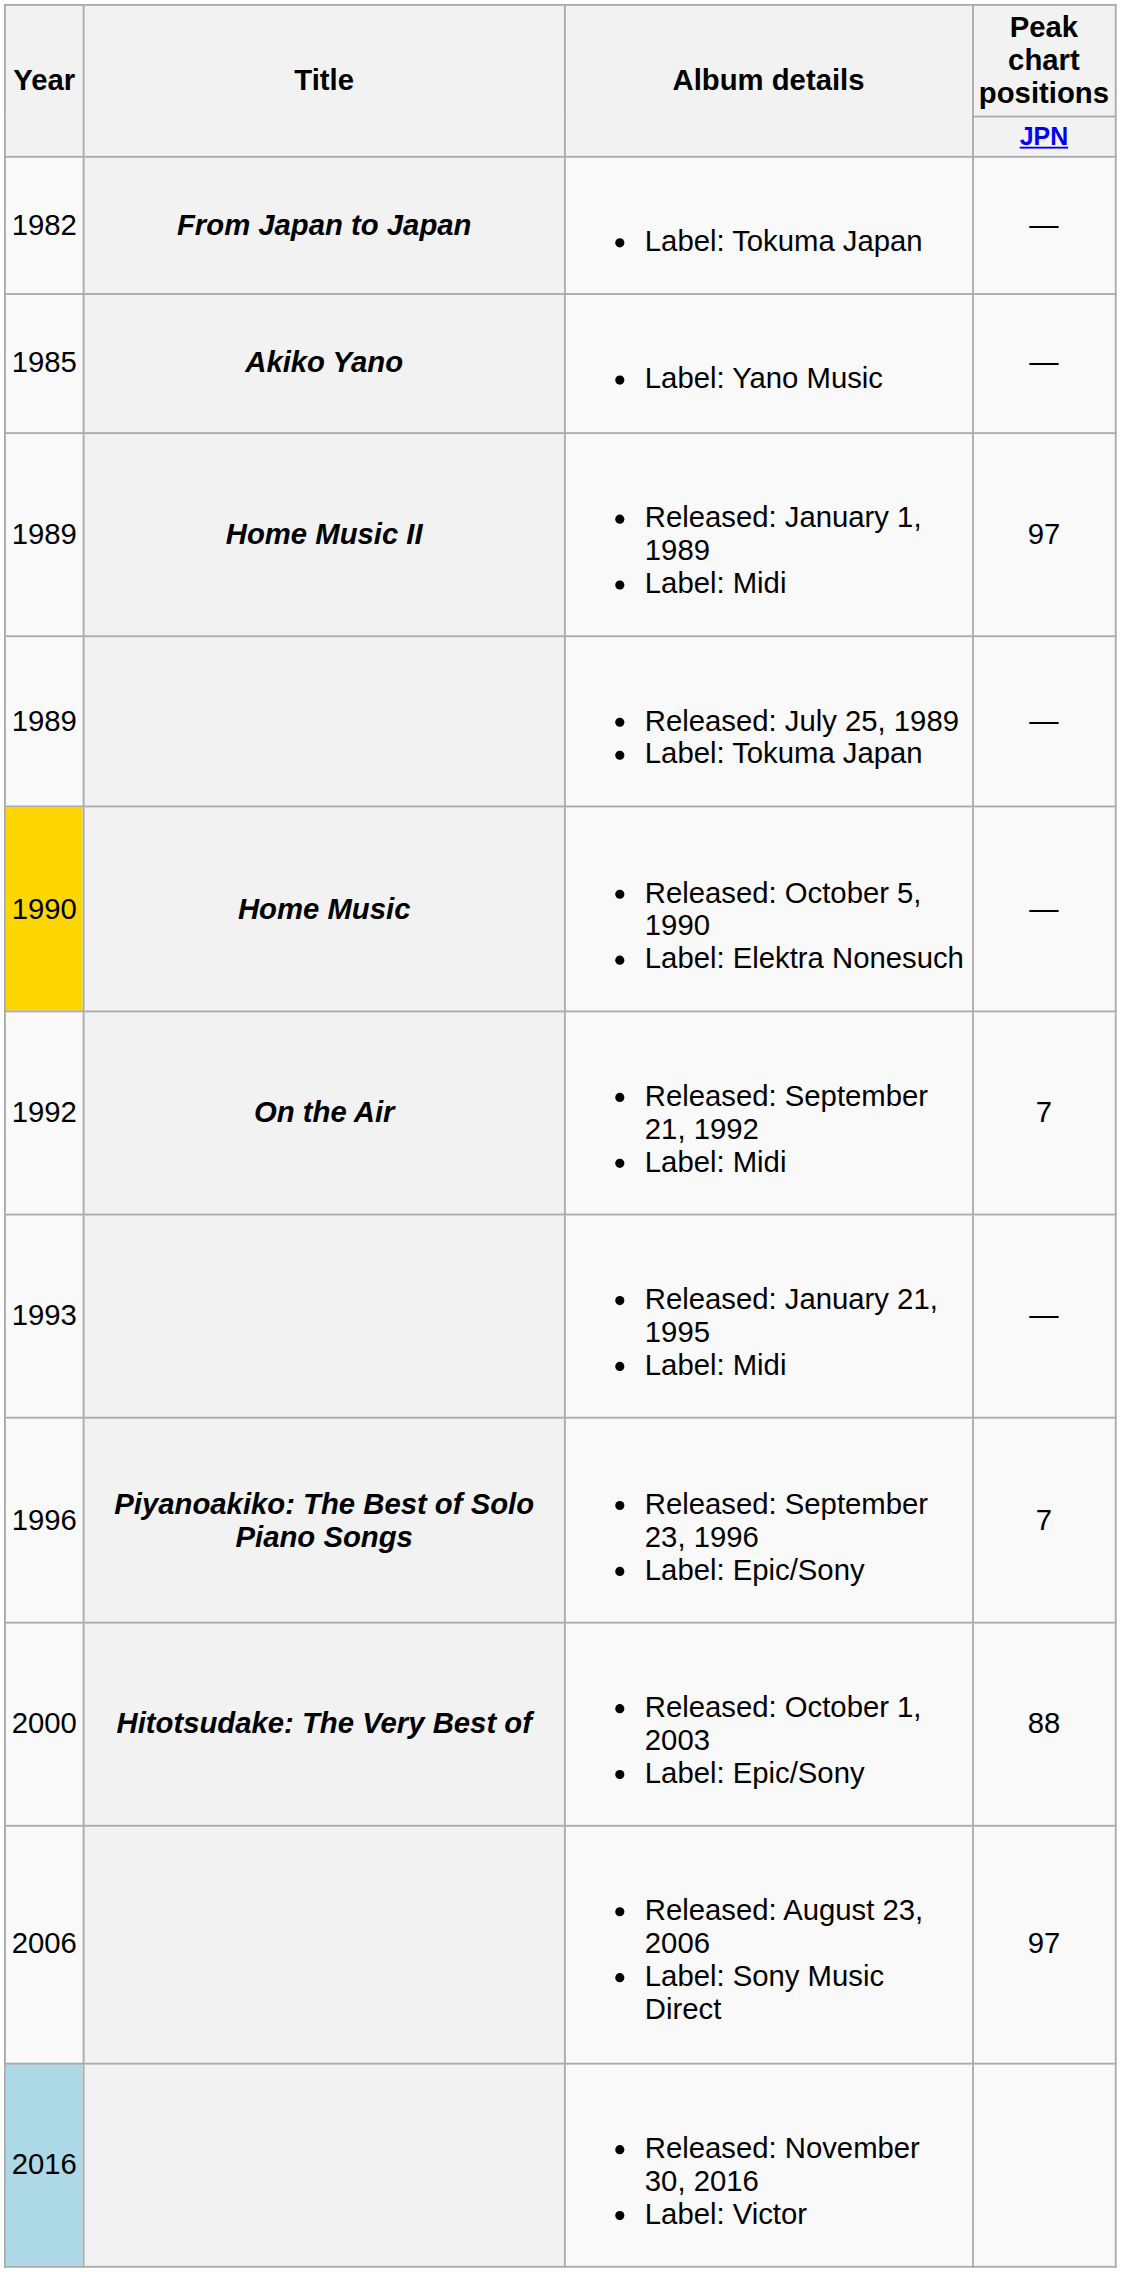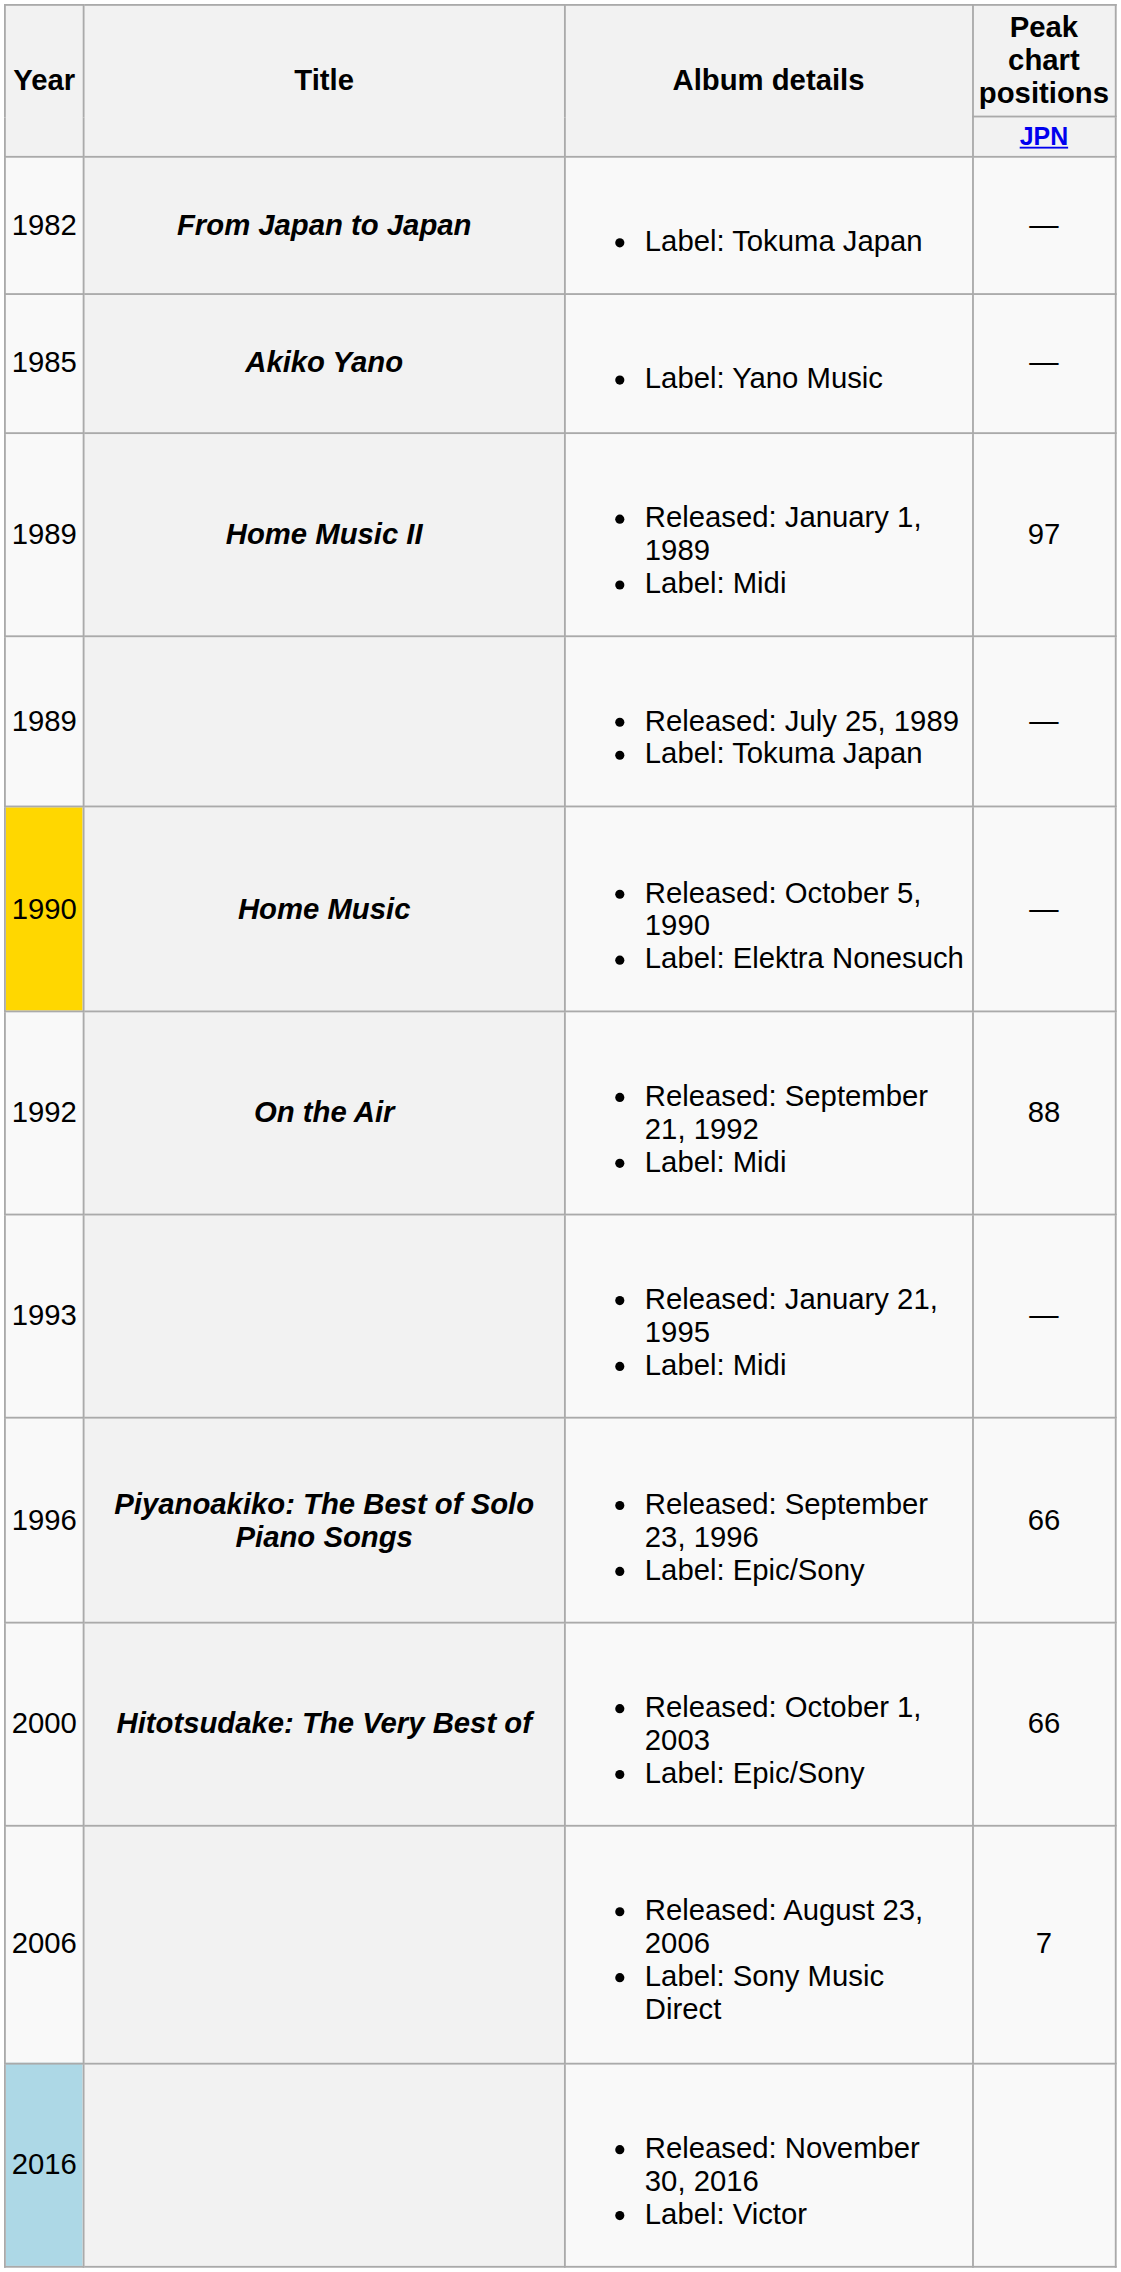Released: September 21, 1992 Label: Midi | Peak chart positions / JPN: 7 -> 88
Released: September 23, 1996 Label: Epic/Sony | Peak chart positions / JPN: 7 -> 66
Released: October 1, 2003 Label: Epic/Sony | Peak chart positions / JPN: 88 -> 66
Released: August 23, 2006 Label: Sony Music Direct | Peak chart positions / JPN: 97 -> 7
